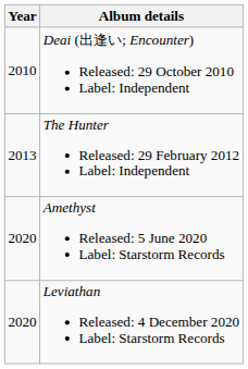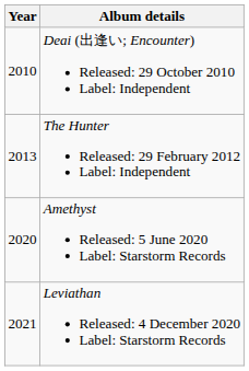Leviathan Released: 4 December 2020 Label: Starstorm Records | Year: 2020 -> 2021
